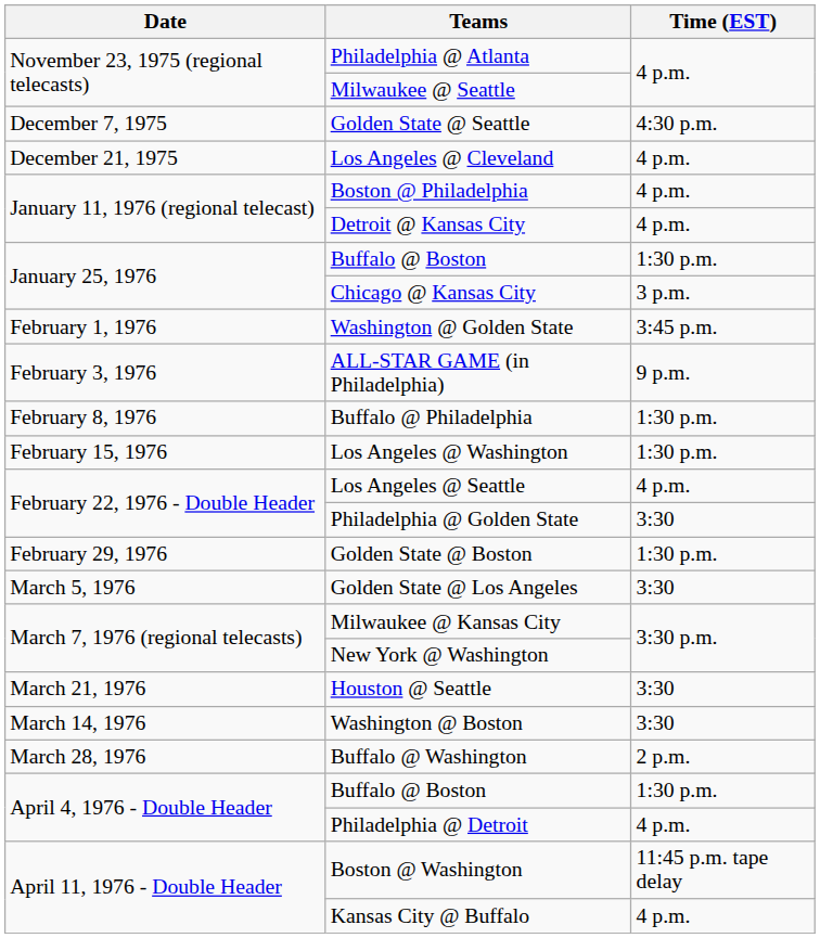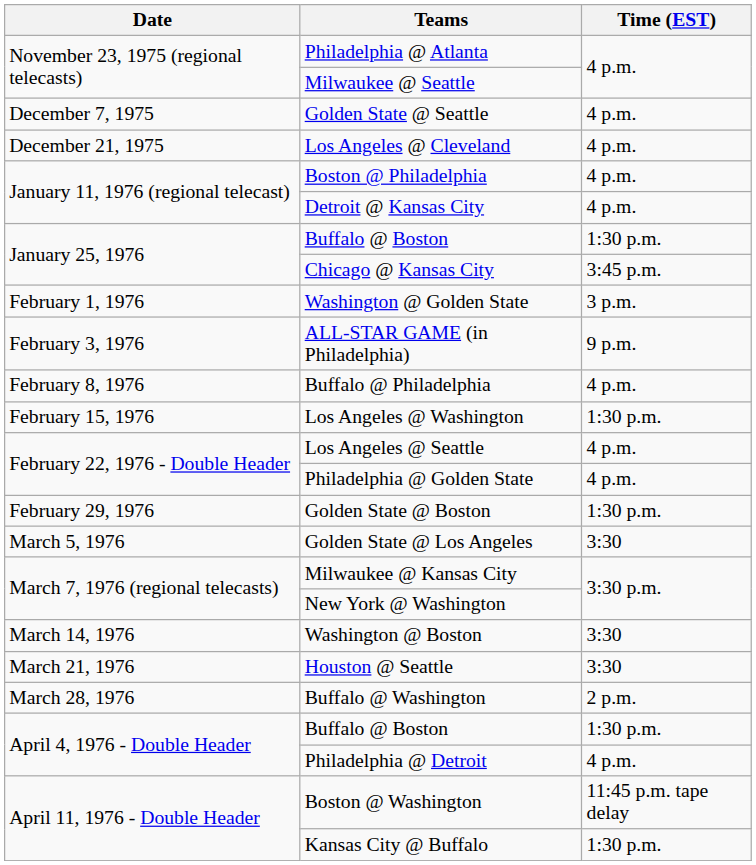Golden State @ Seattle | Time (EST): 4:30 p.m. -> 4 p.m.
Chicago @ Kansas City | Time (EST): 3 p.m. -> 3:45 p.m.
Washington @ Golden State | Time (EST): 3:45 p.m. -> 3 p.m.
Buffalo @ Philadelphia | Time (EST): 1:30 p.m. -> 4 p.m.
Philadelphia @ Golden State | Time (EST): 3:30 -> 4 p.m.
rows swapped: Washington @ Boston <-> Houston @ Seattle
Kansas City @ Buffalo | Time (EST): 4 p.m. -> 1:30 p.m.
